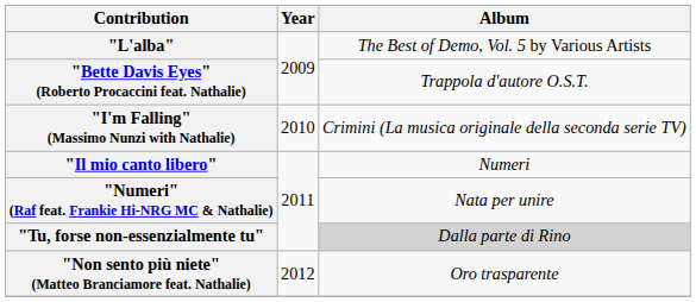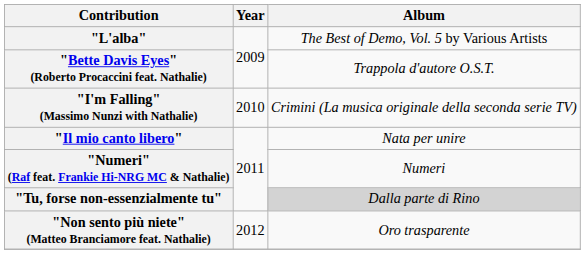"Il mio canto libero" | Album: Numeri -> Nata per unire
"Numeri" (Raf feat. Frankie Hi-NRG MC & Nathalie) | Album: Nata per unire -> Numeri
